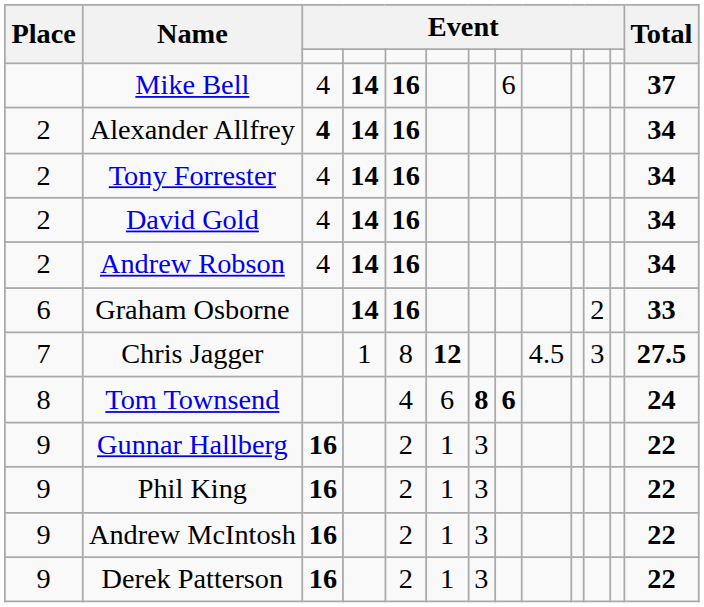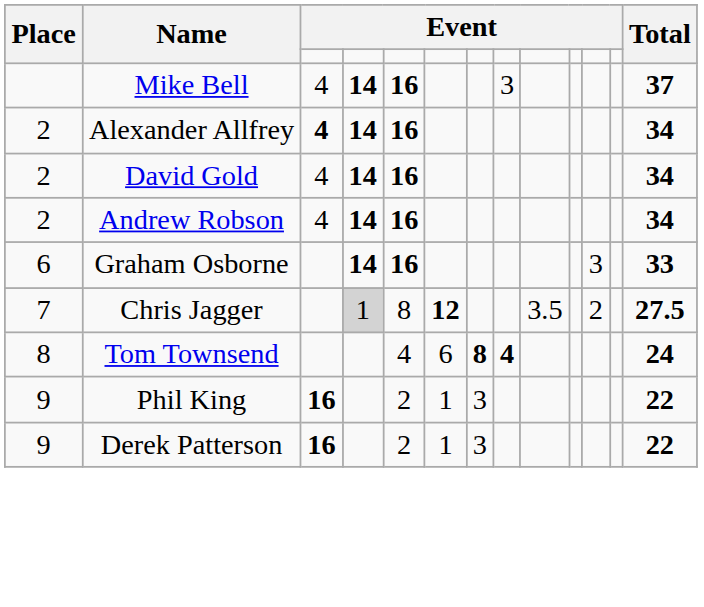Mike Bell | column 8: 6 -> 3
- row: 2 | Tony Forrester | 4 | 14 | 16 | 34
Graham Osborne | column 11: 2 -> 3
Chris Jagger | column 4: no background -> lightgrey background
Chris Jagger | column 9: 4.5 -> 3.5
Chris Jagger | column 11: 3 -> 2
Tom Townsend | column 8: 6 -> 4
- row: 9 | Gunnar Hallberg | 16 | 2 | 1 | 3 | 22
- row: 9 | Andrew McIntosh | 16 | 2 | 1 | 3 | 22
